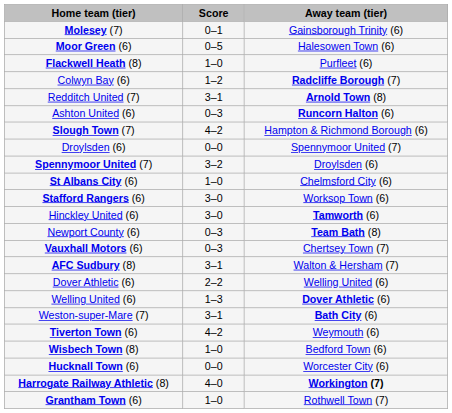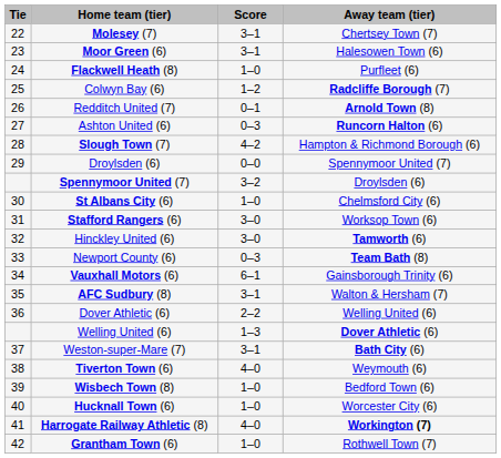+ column: Tie | 22 | 23 | 24 | 25 | 26 | 27 | 28 | 29 | 30 | 31 | 32 | 33 | 34 | 35 | 36 | 37 | 38 | 39 | 40 | 41 | 42
Molesey (7) | Score: 0–1 -> 3–1
Molesey (7) | Away team (tier): Gainsborough Trinity (6) -> Chertsey Town (7)
Moor Green (6) | Score: 0–5 -> 3–1
Redditch United (7) | Score: 3–1 -> 0–1
Vauxhall Motors (6) | Score: 0–3 -> 6–1
Vauxhall Motors (6) | Away team (tier): Chertsey Town (7) -> Gainsborough Trinity (6)
Tiverton Town (6) | Score: 4–2 -> 4–0
Hucknall Town (6) | Score: 0–0 -> 1–0
